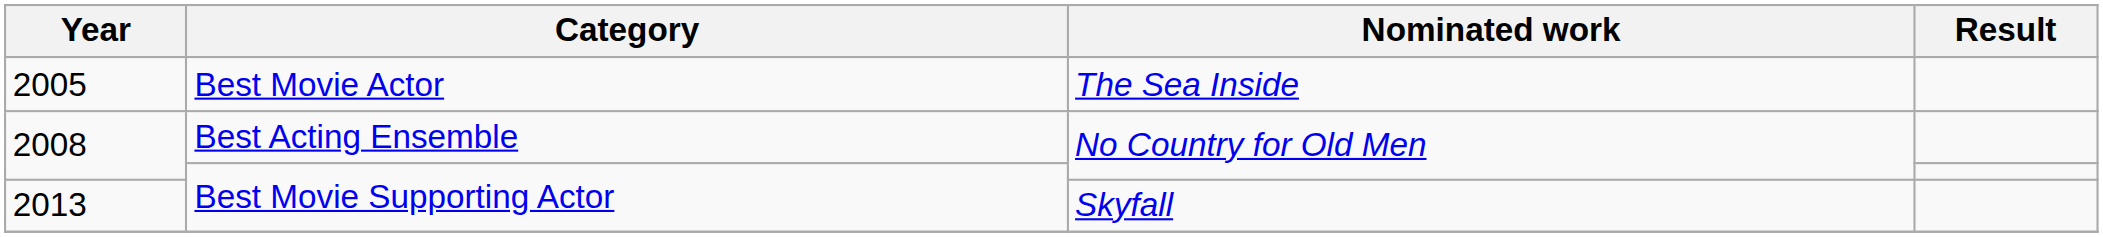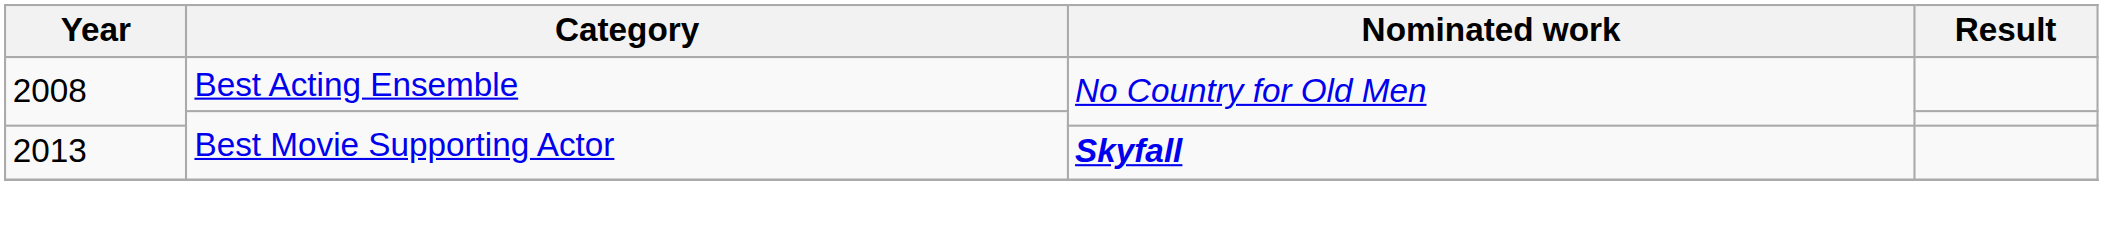- row: 2005 | Best Movie Actor | The Sea Inside
2013 | Nominated work: normal -> bold
